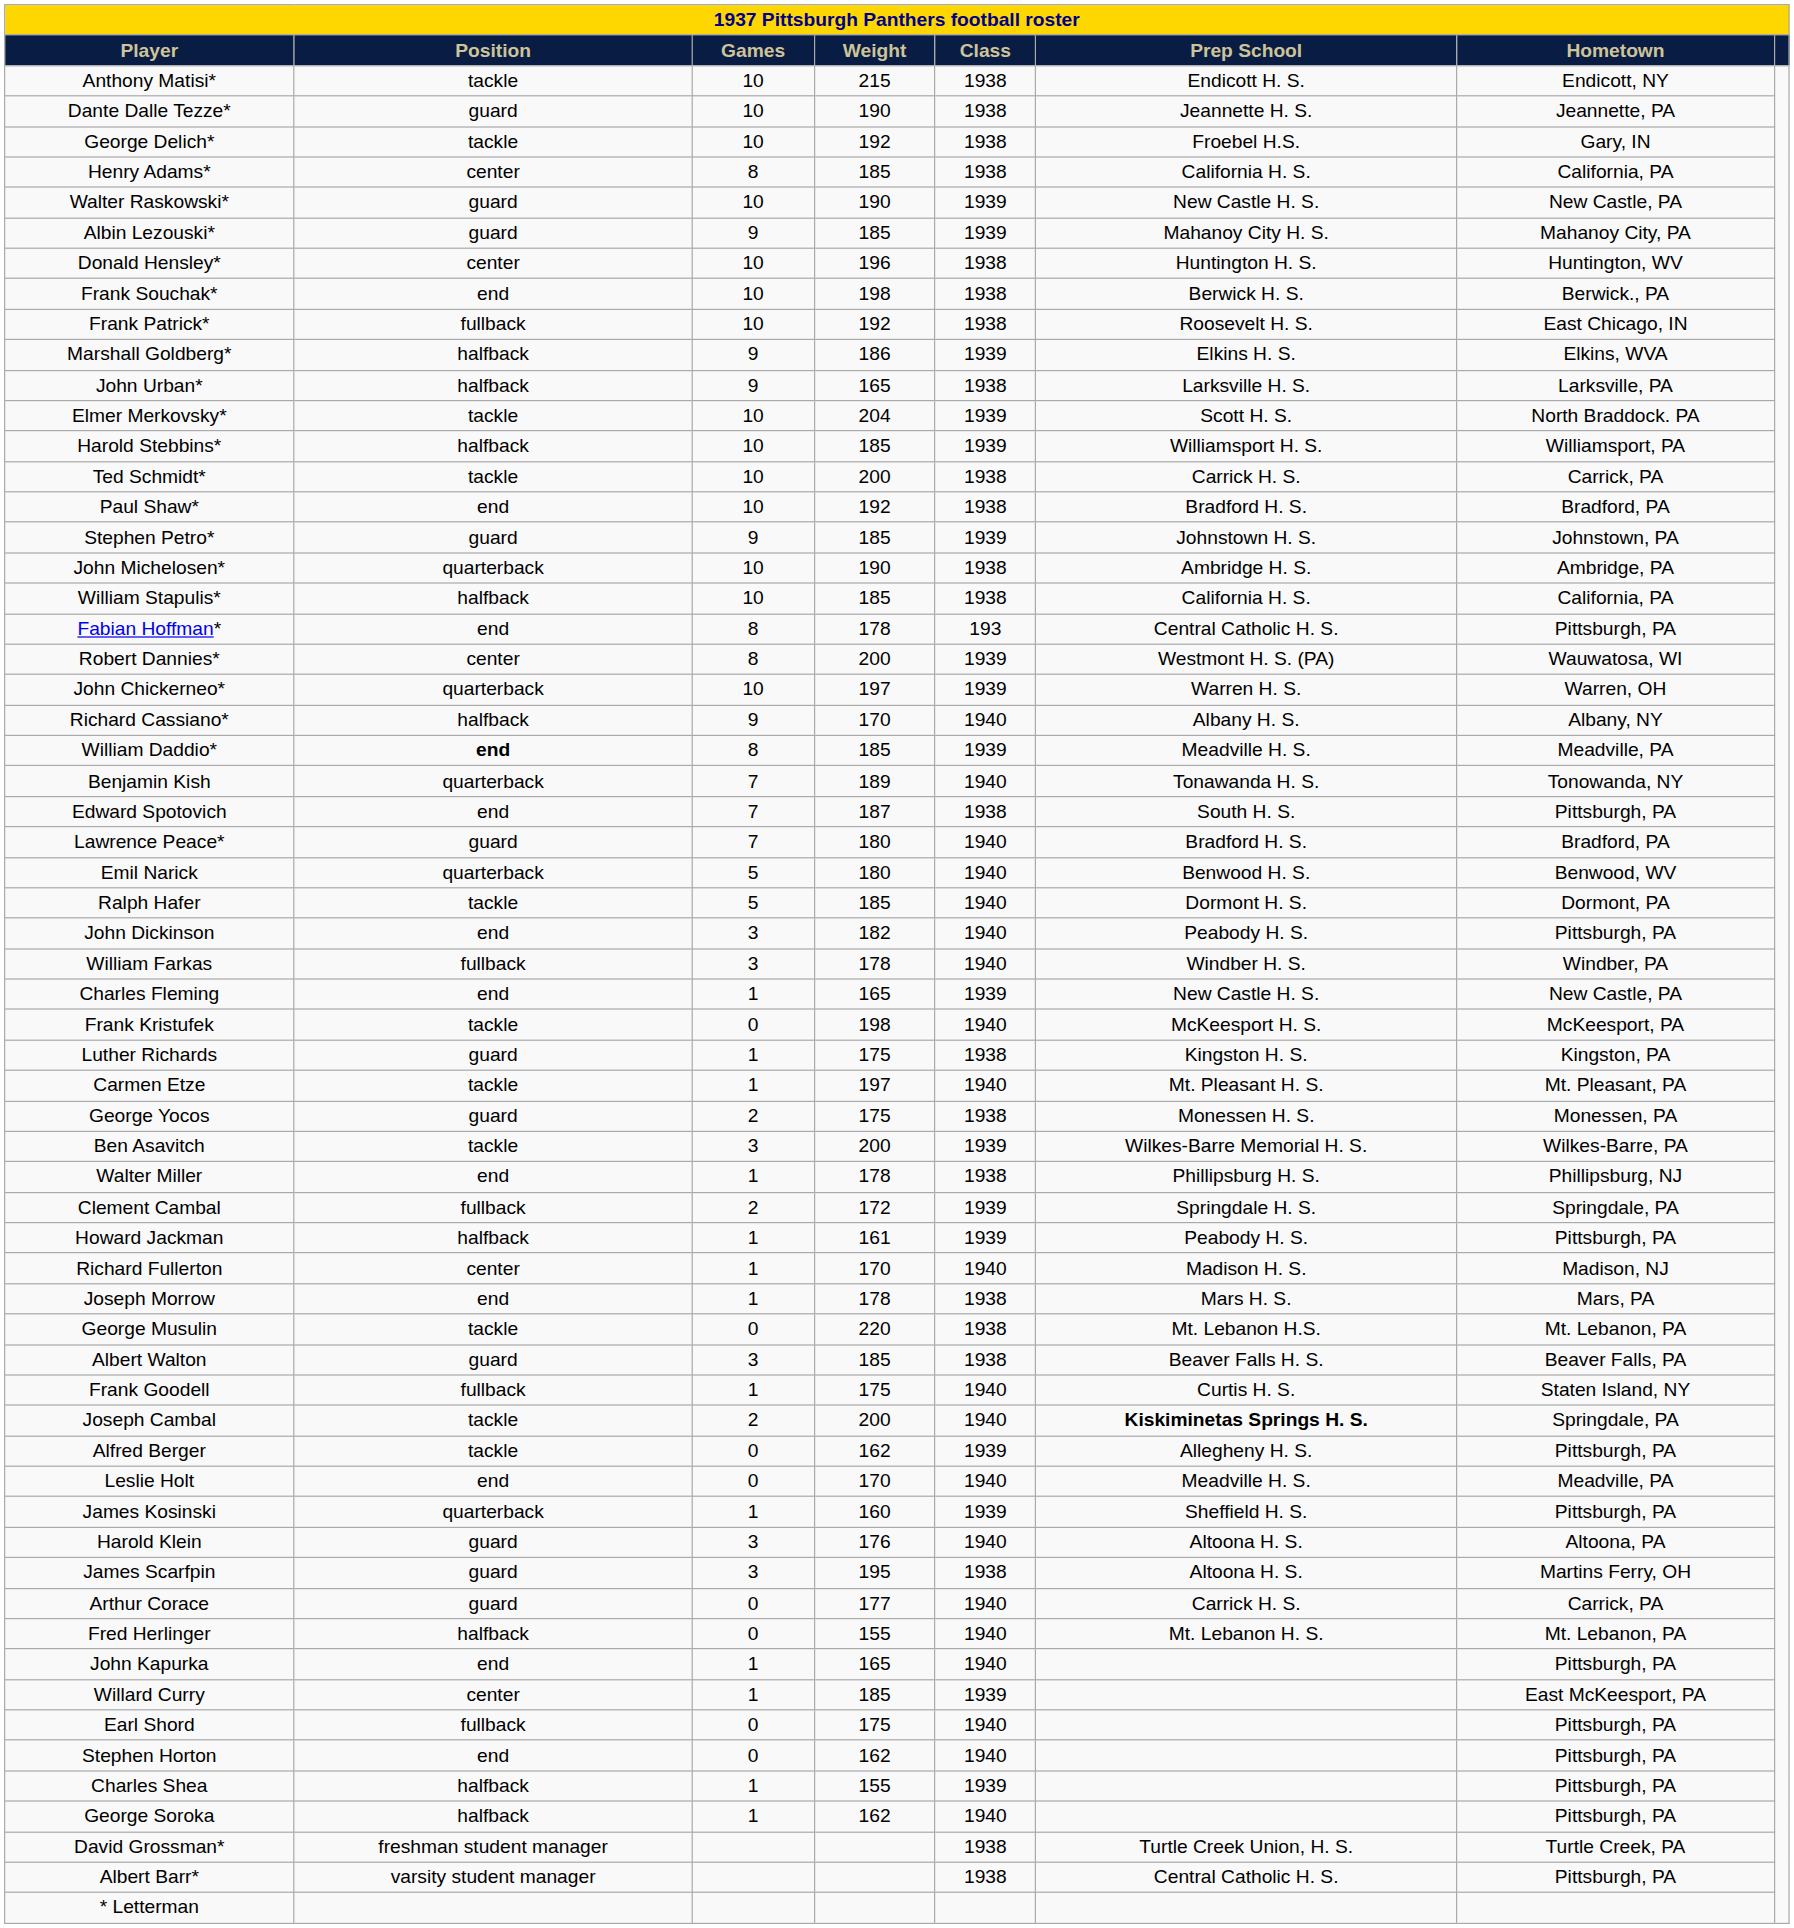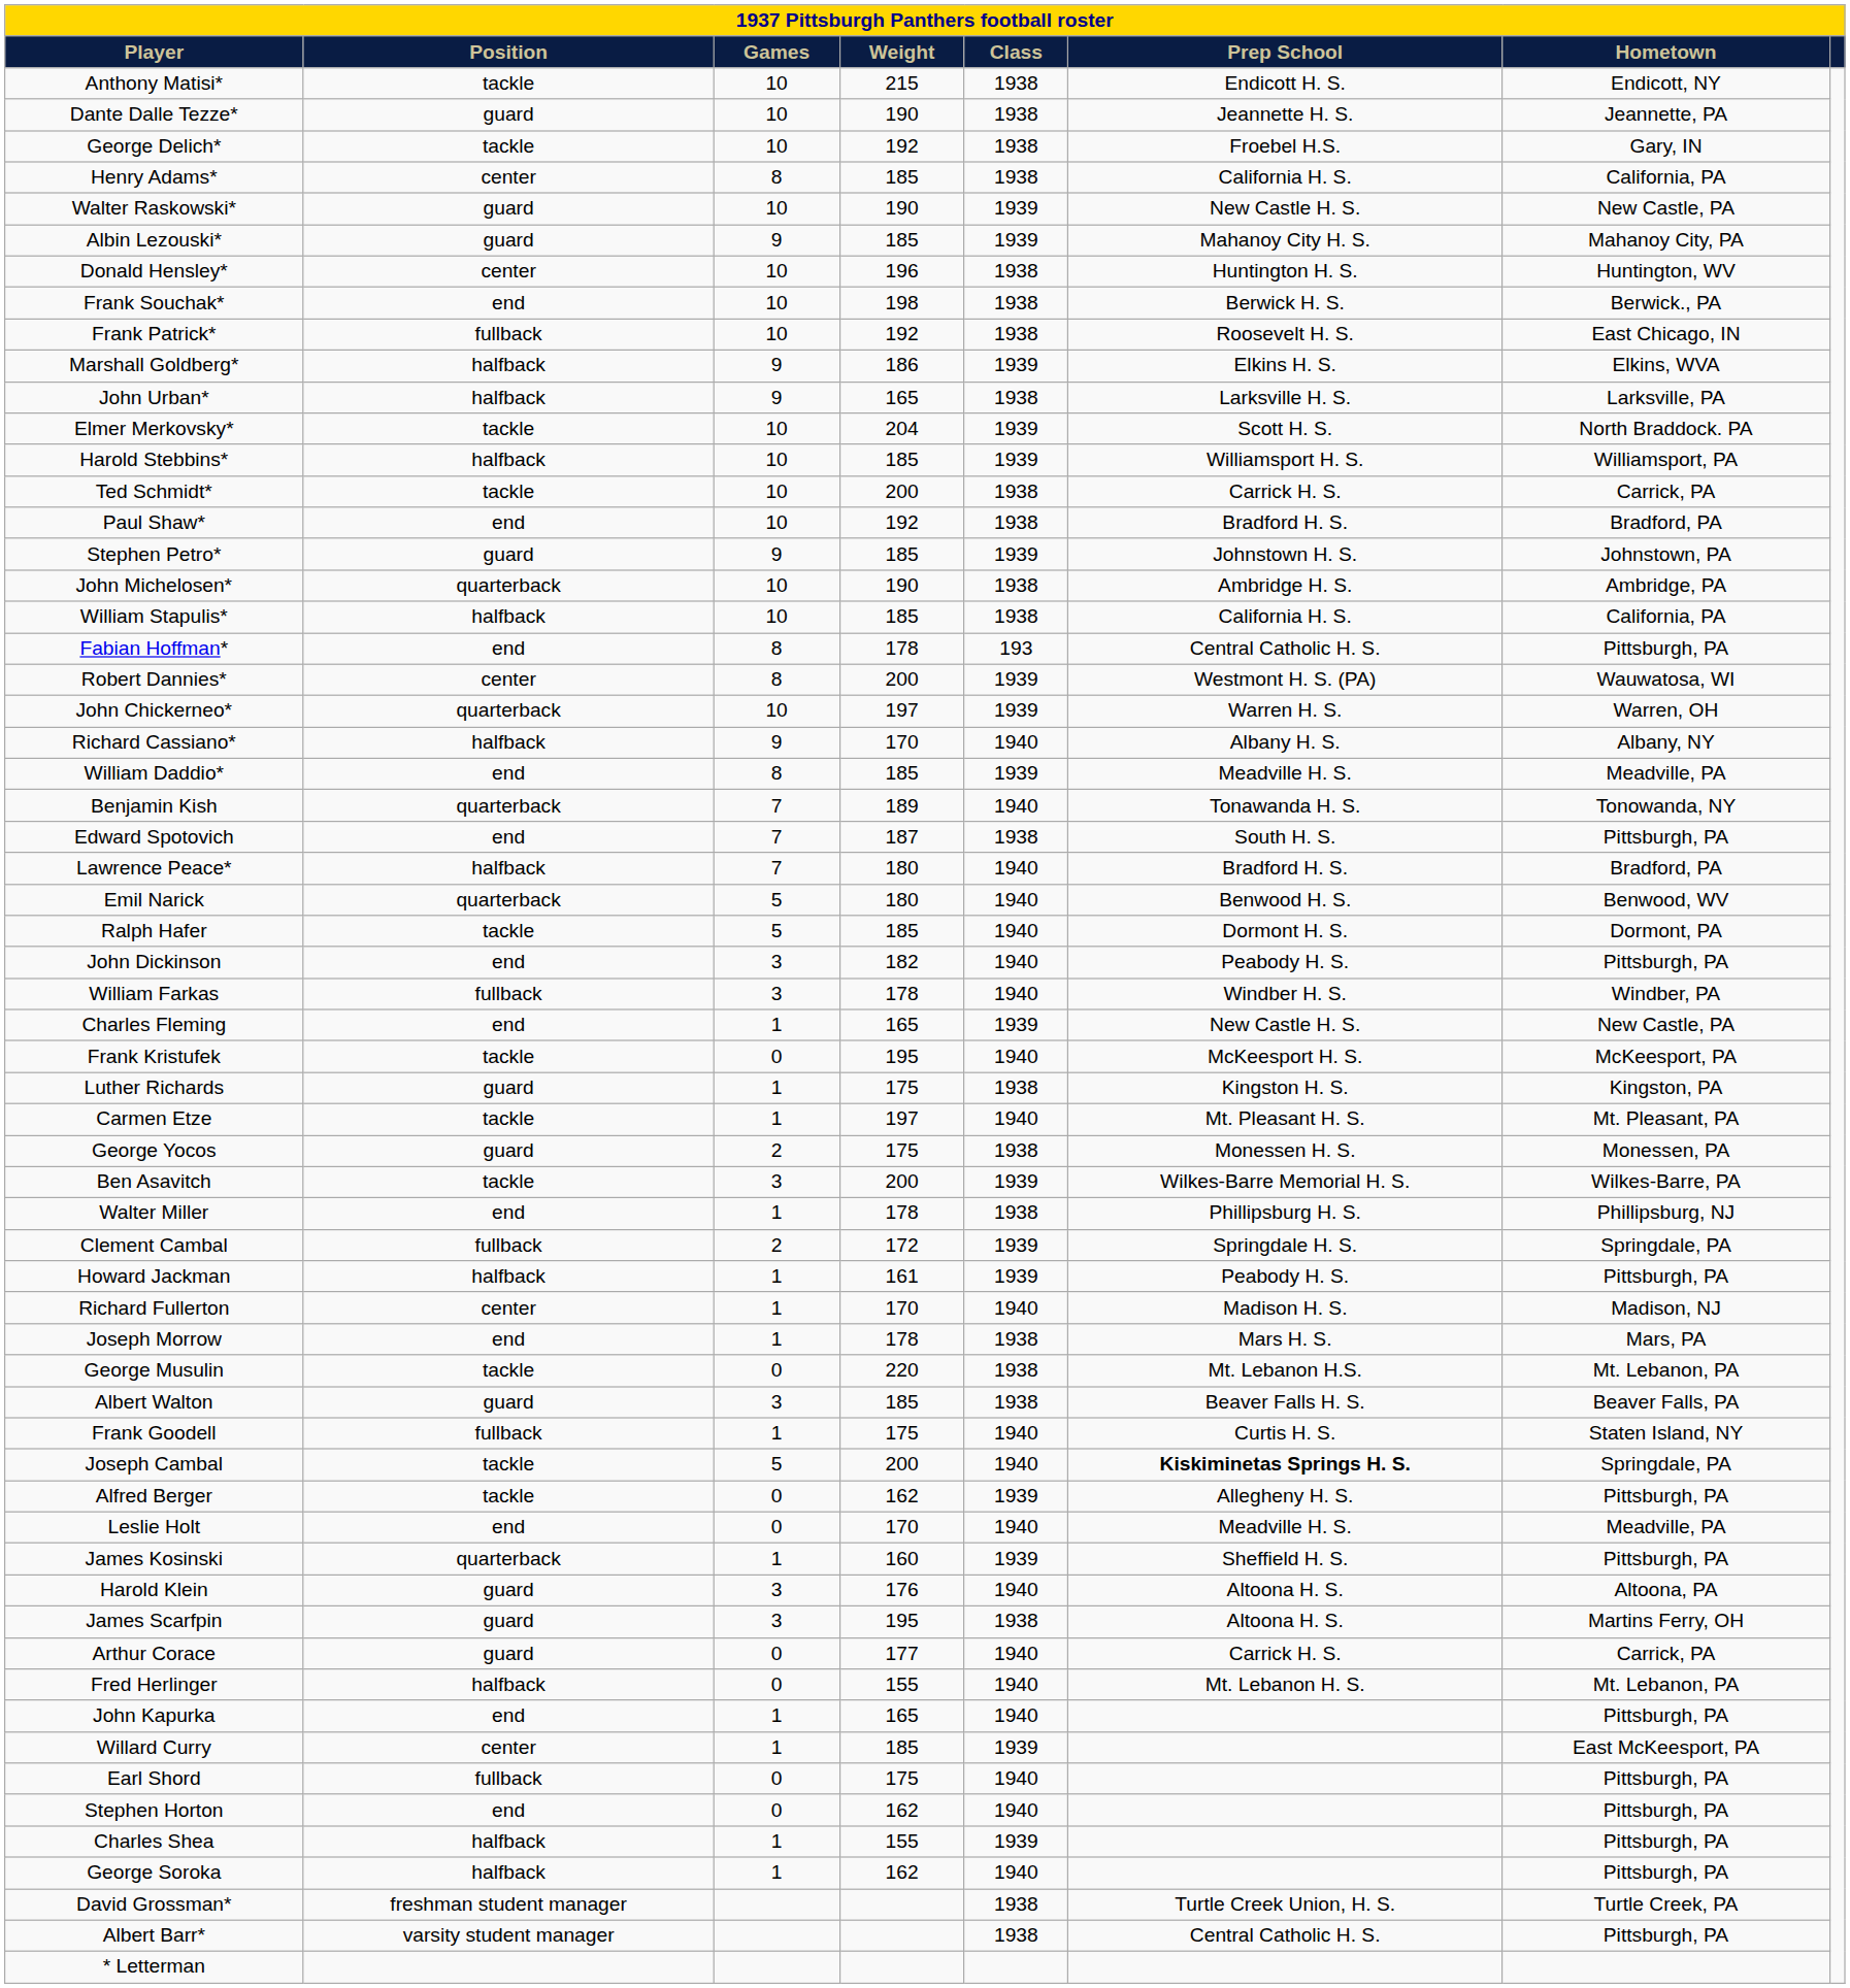William Daddio* | Position: bold -> normal
Lawrence Peace* | Position: guard -> halfback
Frank Kristufek | Weight: 198 -> 195
Joseph Cambal | Games: 2 -> 5
